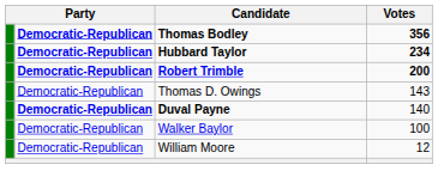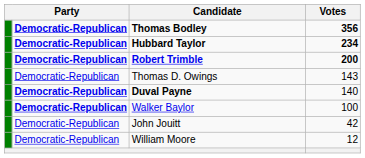Walker Baylor | column 2: normal -> bold
+ row: Democratic-Republican | John Jouitt | 42
